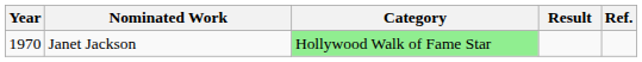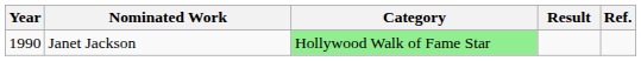Janet Jackson | Year: 1970 -> 1990
